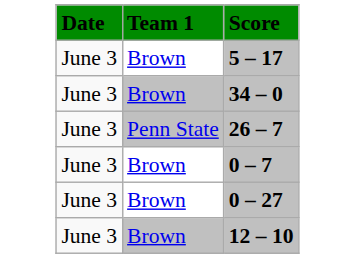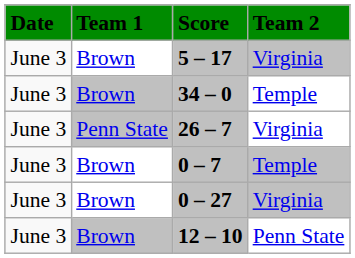+ column: Team 2 | Virginia | Temple | Virginia | Temple | Virginia | Penn State
